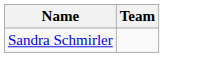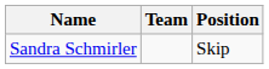+ column: Position | Skip
